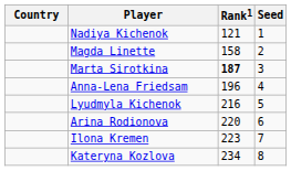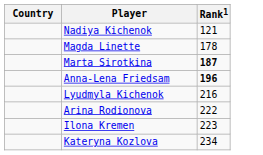- column: Seed | 1 | 2 | 3 | 4 | 5 | 6 | 7 | 8
Magda Linette | Rank1: 158 -> 178
Anna-Lena Friedsam | Rank1: normal -> bold
Arina Rodionova | Rank1: 220 -> 222
